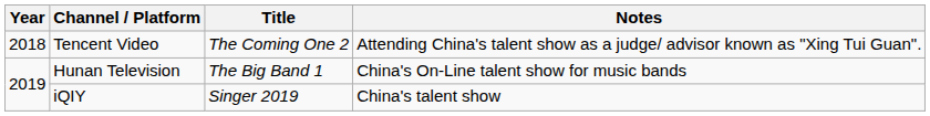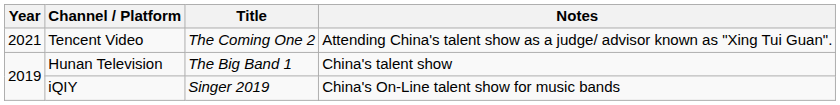Tencent Video | Year: 2018 -> 2021
Hunan Television | Notes: China's On-Line talent show for music bands -> China's talent show
iQIY | Notes: China's talent show -> China's On-Line talent show for music bands
